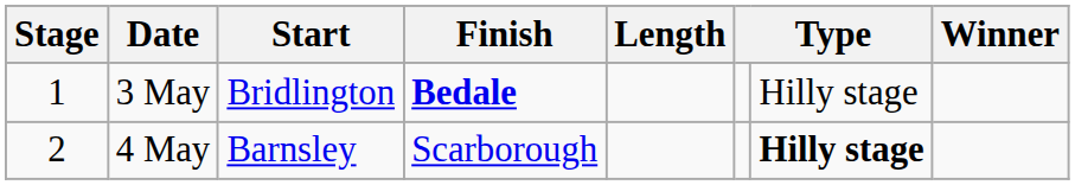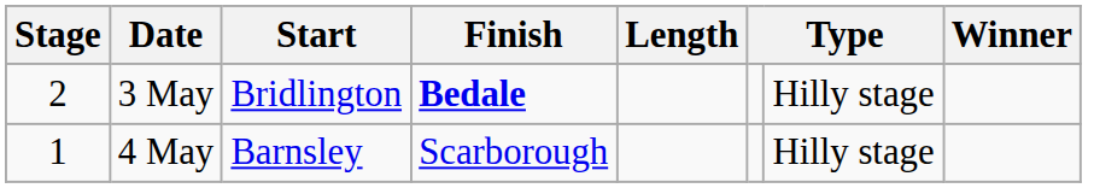3 May | Stage: 1 -> 2
4 May | Stage: 2 -> 1
4 May | column 7: bold -> normal
